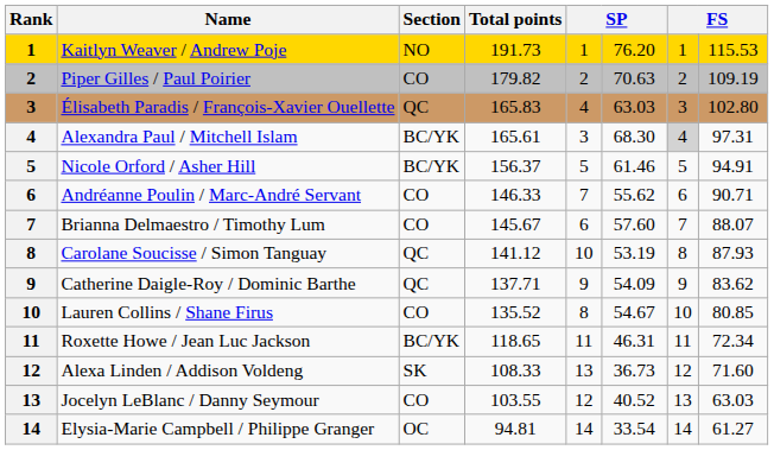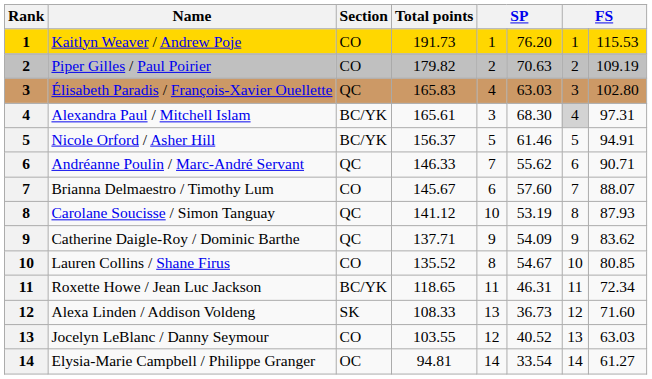Kaitlyn Weaver / Andrew Poje | Section: NO -> CO
Andréanne Poulin / Marc-André Servant | Section: CO -> QC
